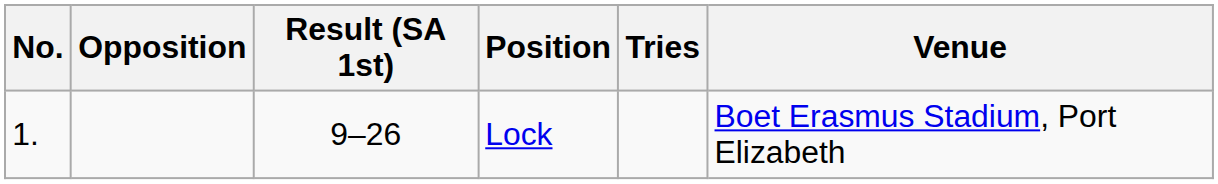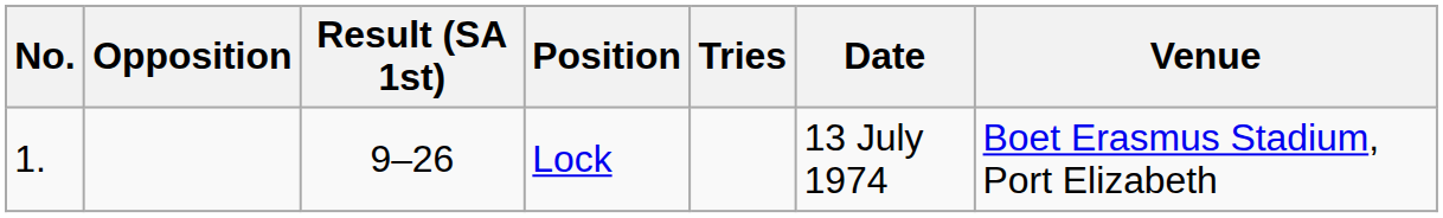+ column: Date | 13 July 1974
